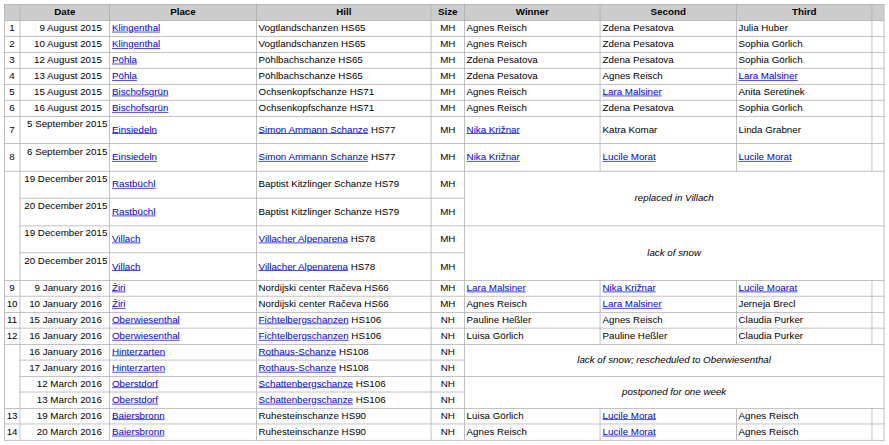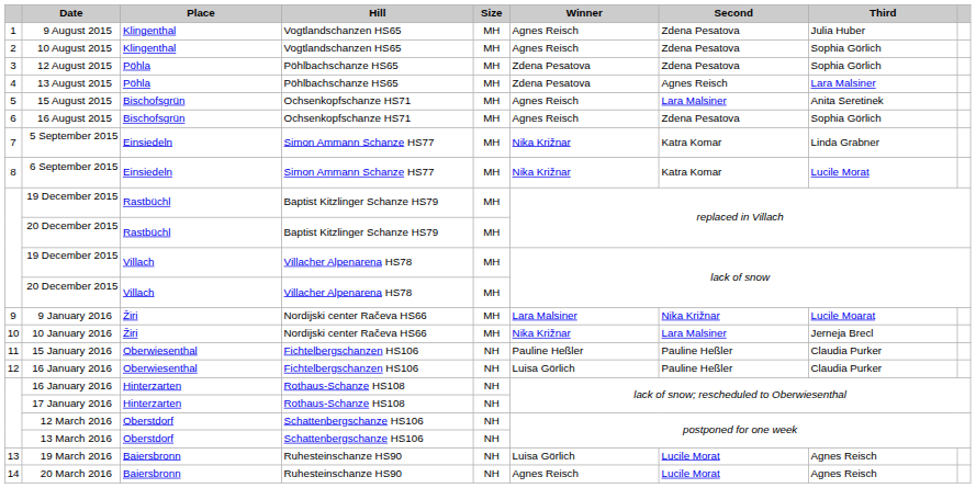6 September 2015 | Second: Lucile Morat -> Katra Komar
10 January 2016 | Winner: Agnes Reisch -> Nika Križnar
15 January 2016 | Second: Agnes Reisch -> Pauline Heßler
